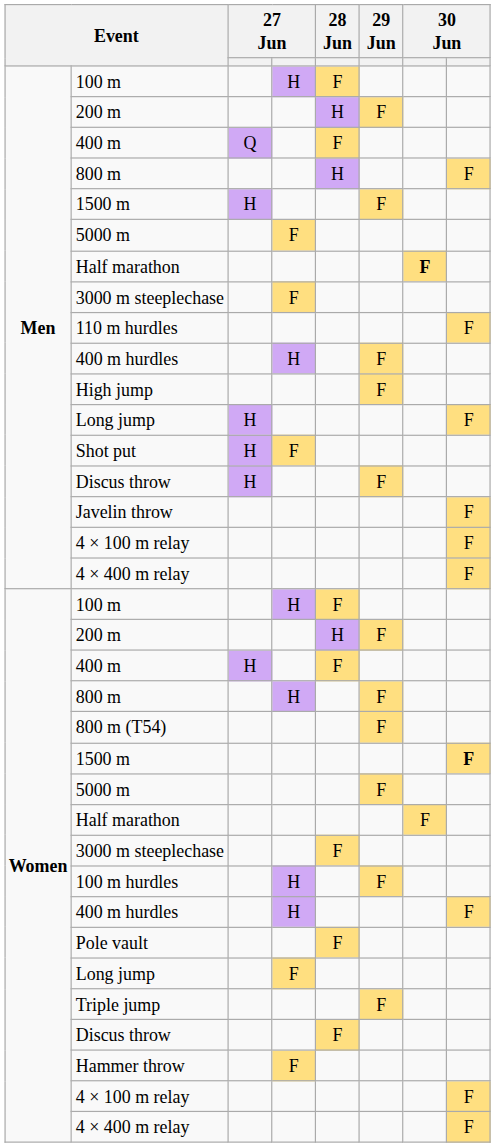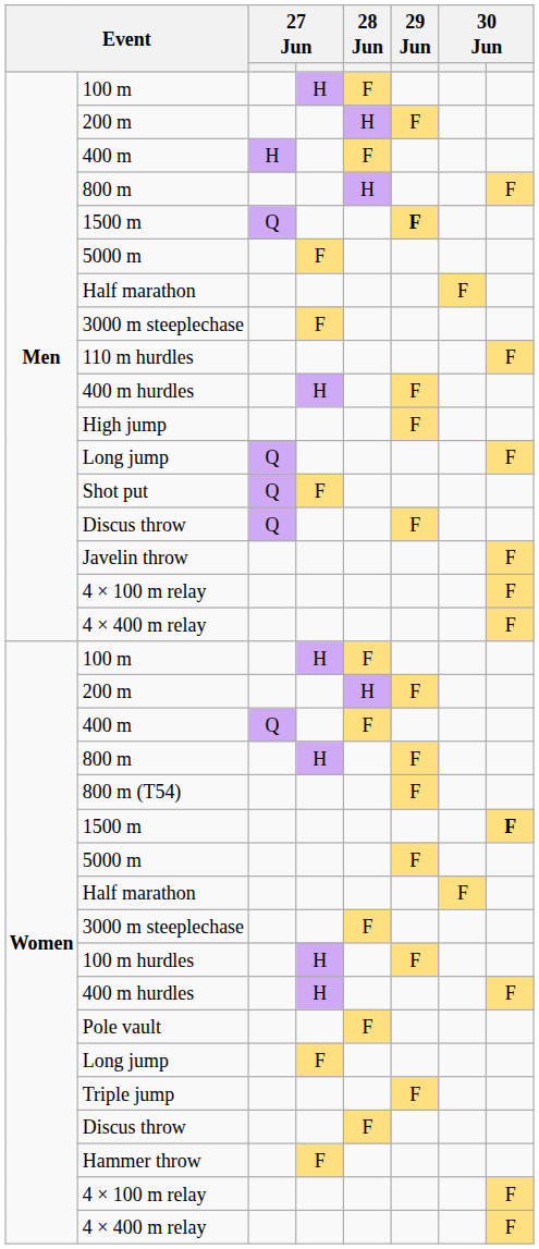Men / 400 m | column 3: Q -> H
Men / 1500 m | column 3: H -> Q
Men / 1500 m | 29 Jun: normal -> bold
Men / Half marathon | column 7: bold -> normal
Men / Long jump | column 3: H -> Q
Shot put | column 3: H -> Q
Men / Discus throw | column 3: H -> Q
Women / 400 m | column 3: H -> Q
